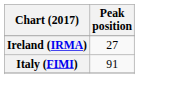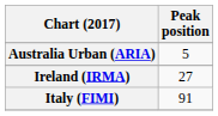+ row: Australia Urban (ARIA) | 5
